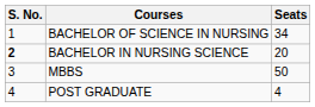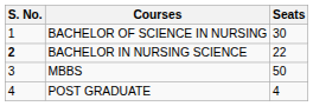BACHELOR OF SCIENCE IN NURSING | Seats: 34 -> 30
BACHELOR IN NURSING SCIENCE | Seats: 20 -> 22
